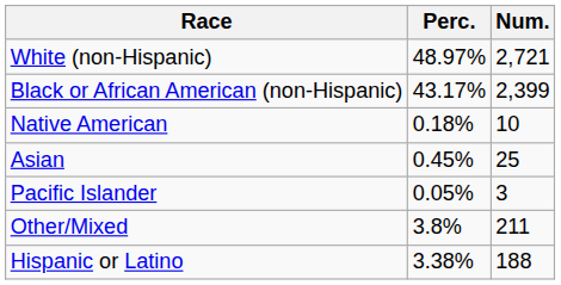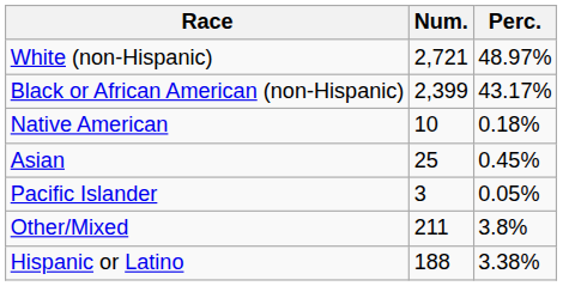columns swapped: Num. <-> Perc.
